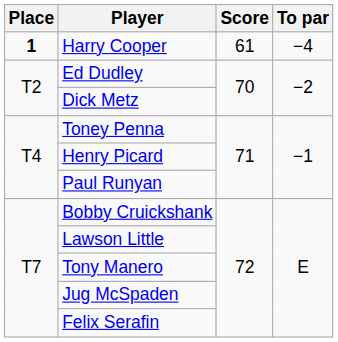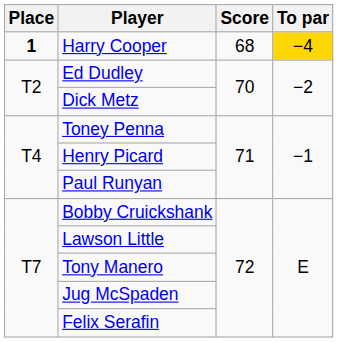Harry Cooper | Score: 61 -> 68
Harry Cooper | To par: no background -> gold background
